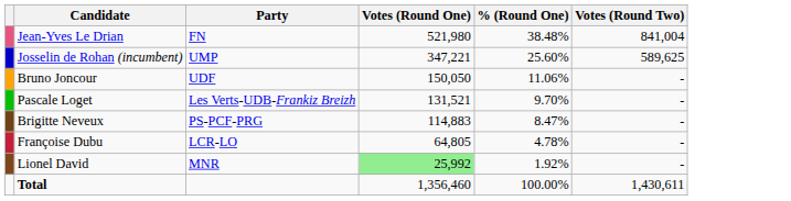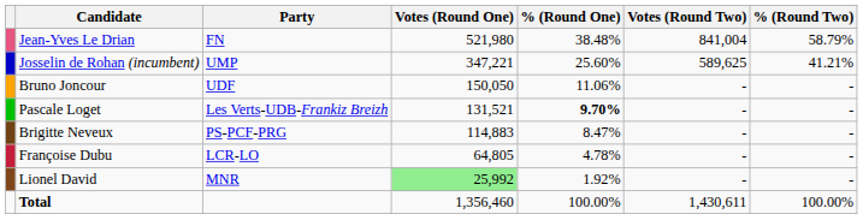+ column: % (Round Two) | 58.79% | 41.21% | - | - | - | - | - | 100.00%
Pascale Loget | % (Round One): normal -> bold
